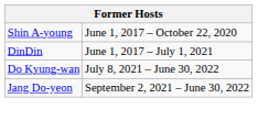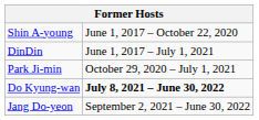+ row: Park Ji-min | October 29, 2020 – July 1, 2021
Do Kyung-wan | column 2: normal -> bold
